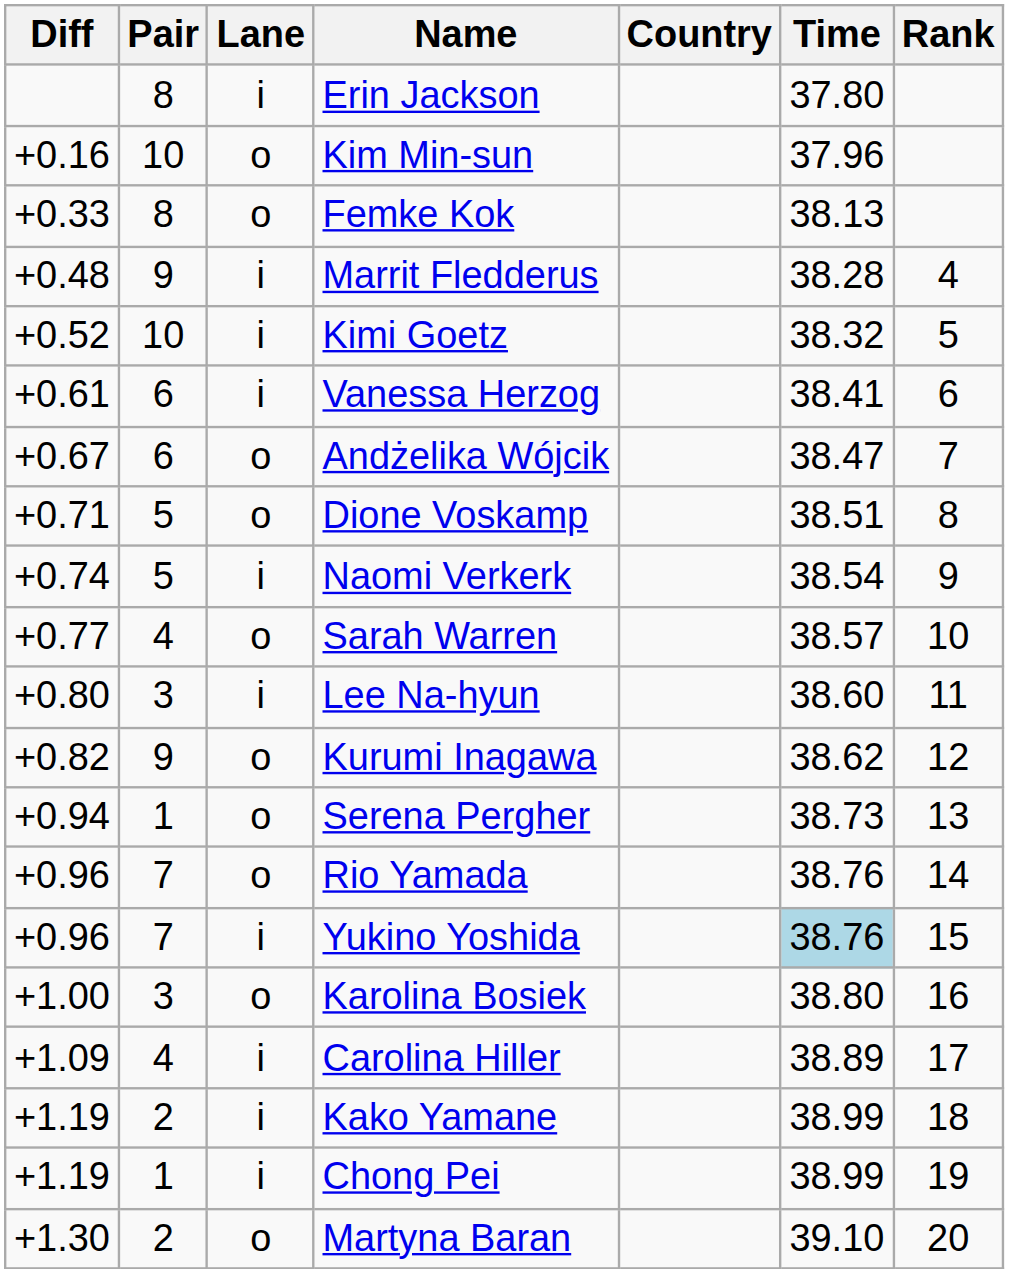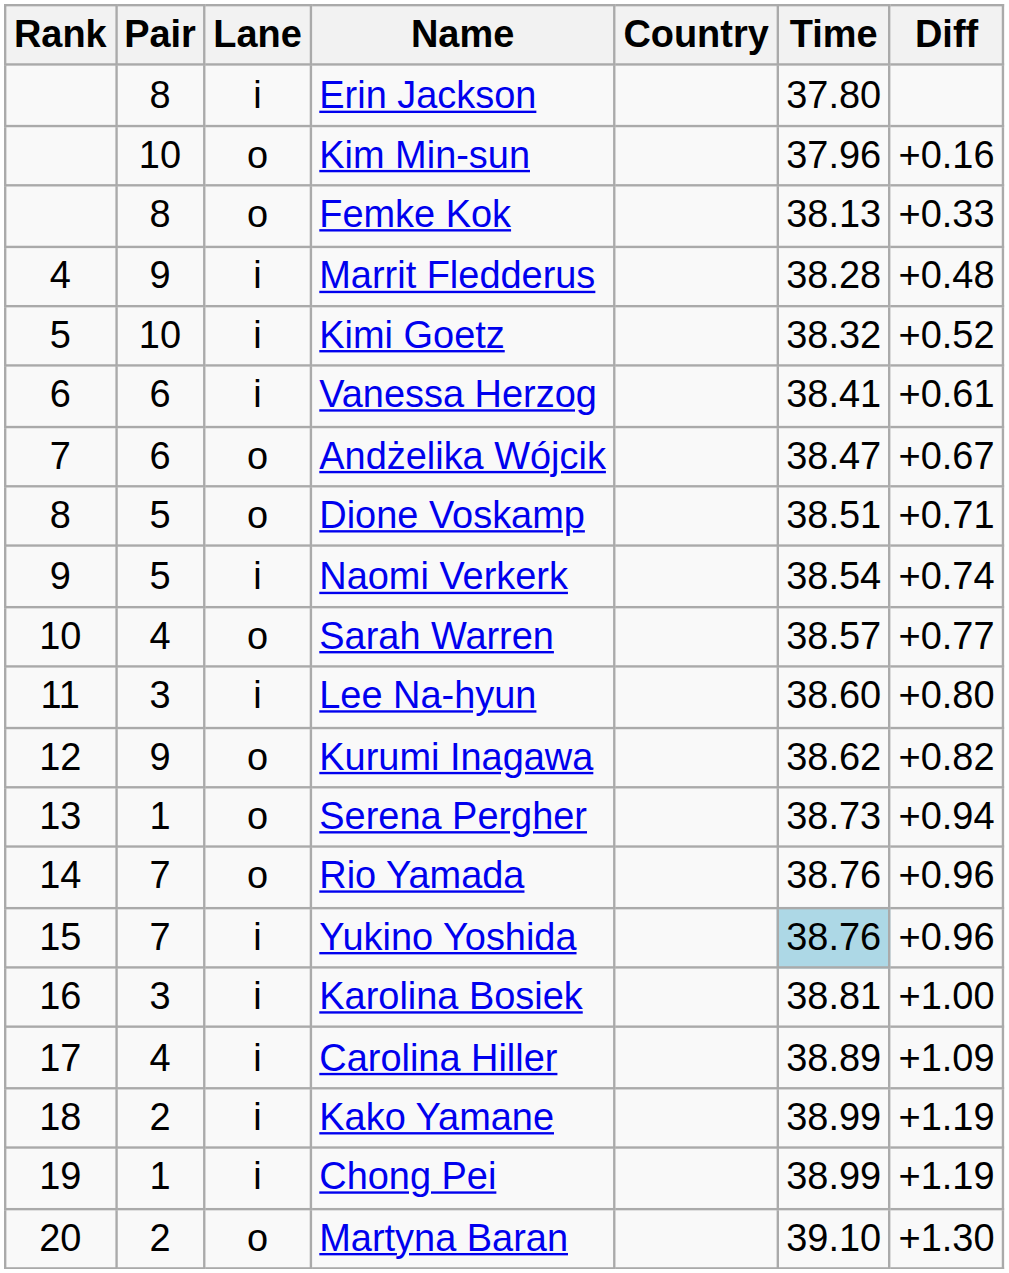columns swapped: Rank <-> Diff
Karolina Bosiek | Lane: o -> i
Karolina Bosiek | Time: 38.80 -> 38.81
